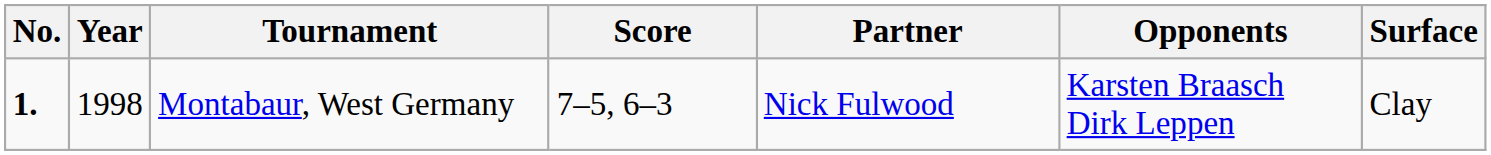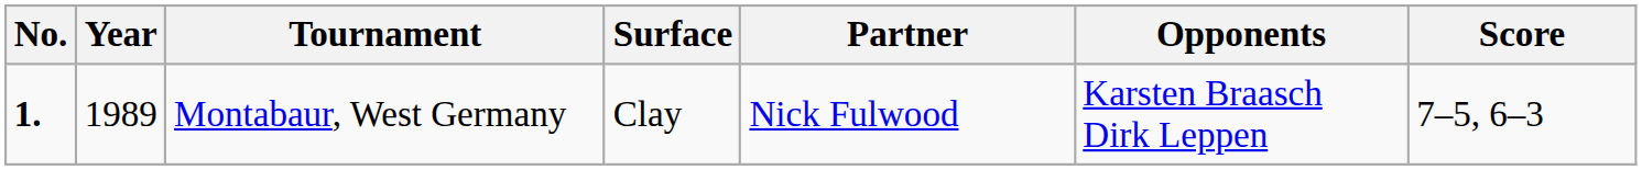columns swapped: Surface <-> Score
Montabaur, West Germany | Year: 1998 -> 1989
